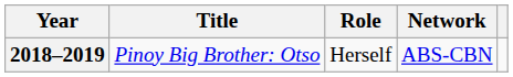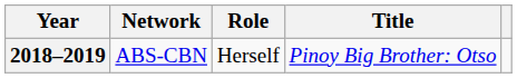columns swapped: Title <-> Network
